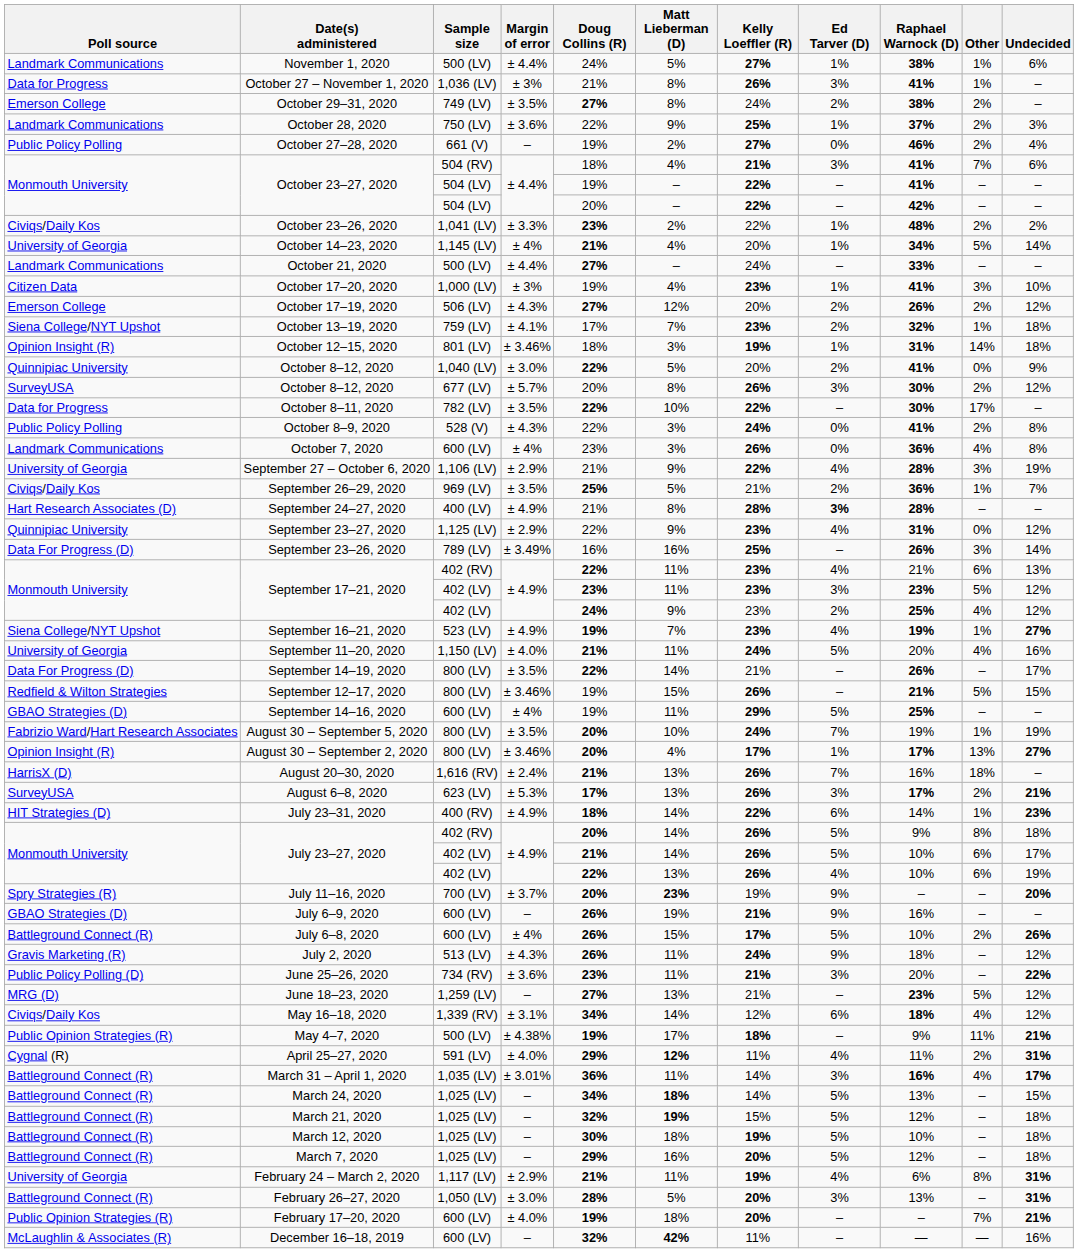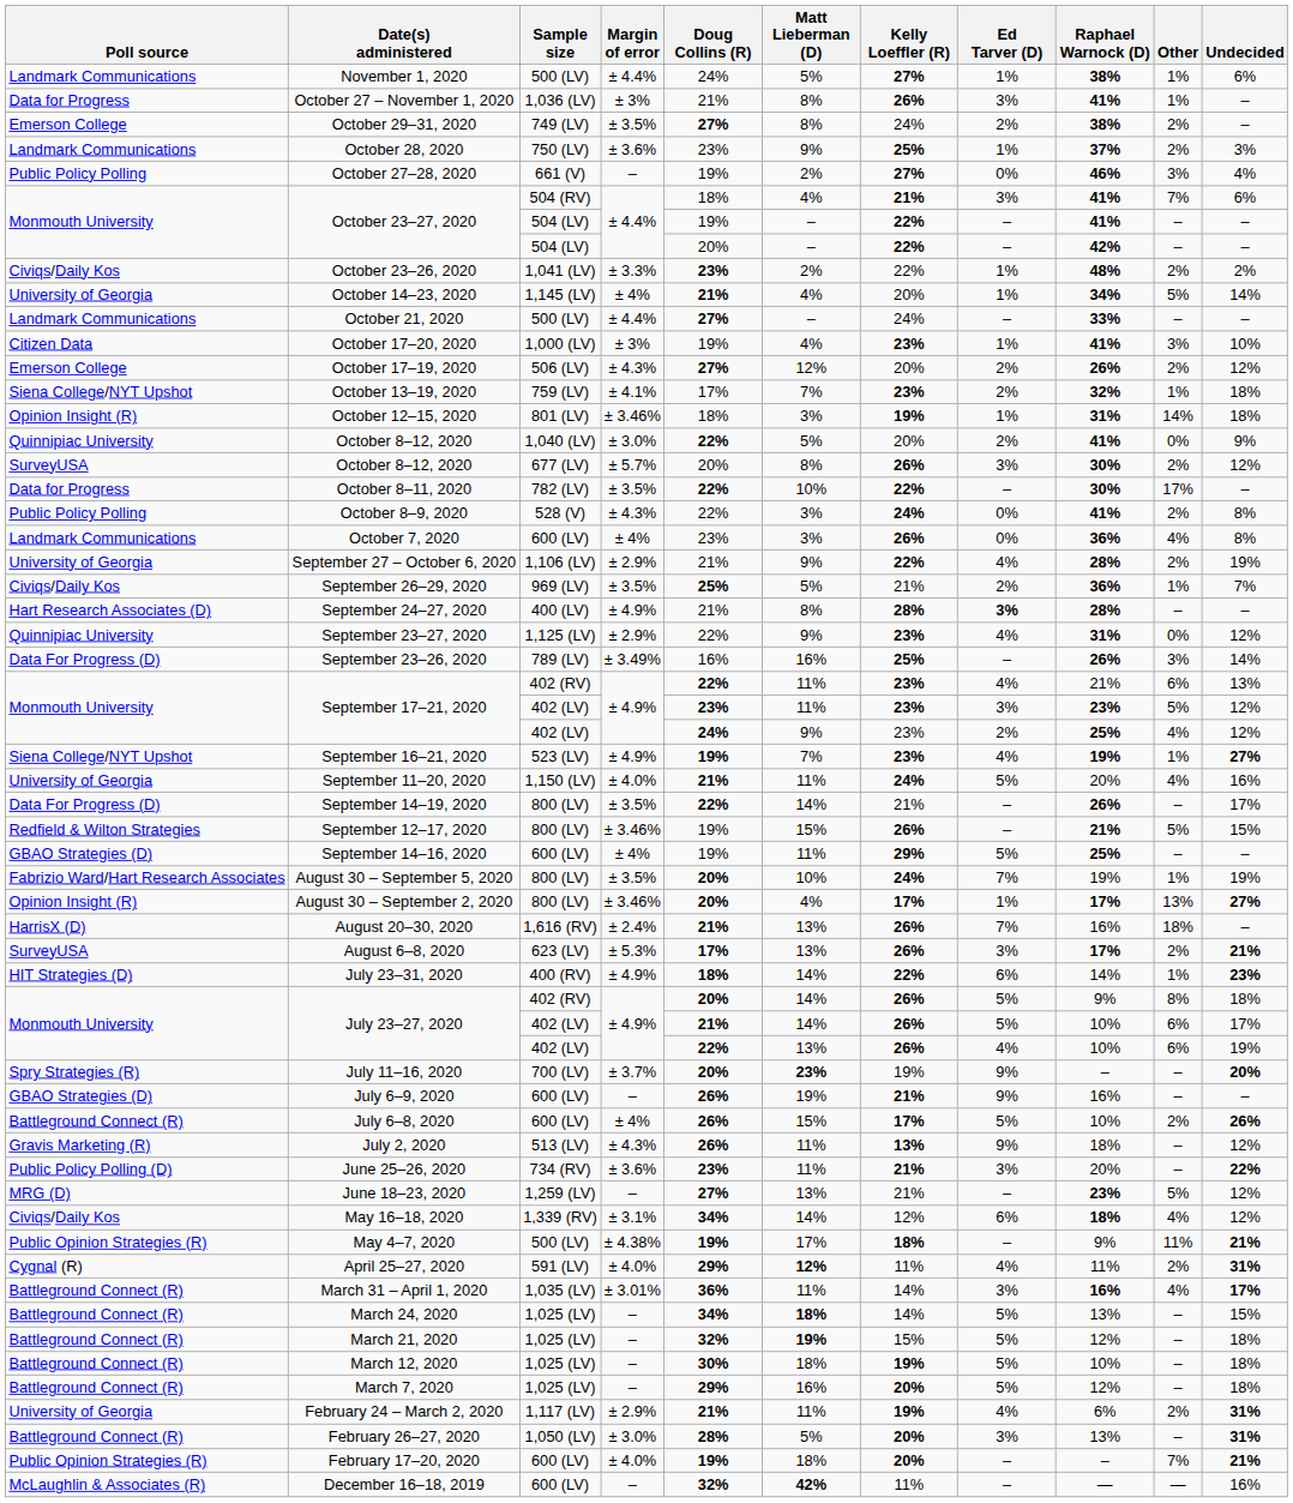October 28, 2020 | Doug Collins (R): 22% -> 23%
October 27–28, 2020 | Other: 2% -> 3%
September 27 – October 6, 2020 | Other: 3% -> 2%
July 2, 2020 | Kelly Loeffler (R): 24% -> 13%
February 24 – March 2, 2020 | Other: 8% -> 2%
